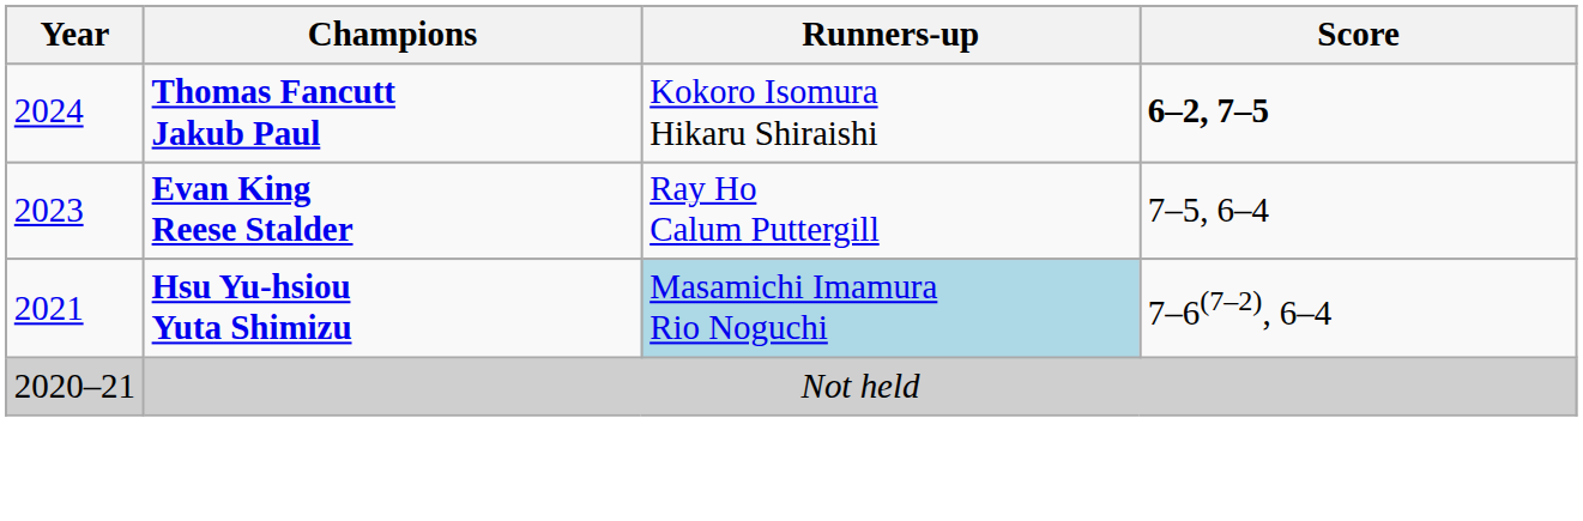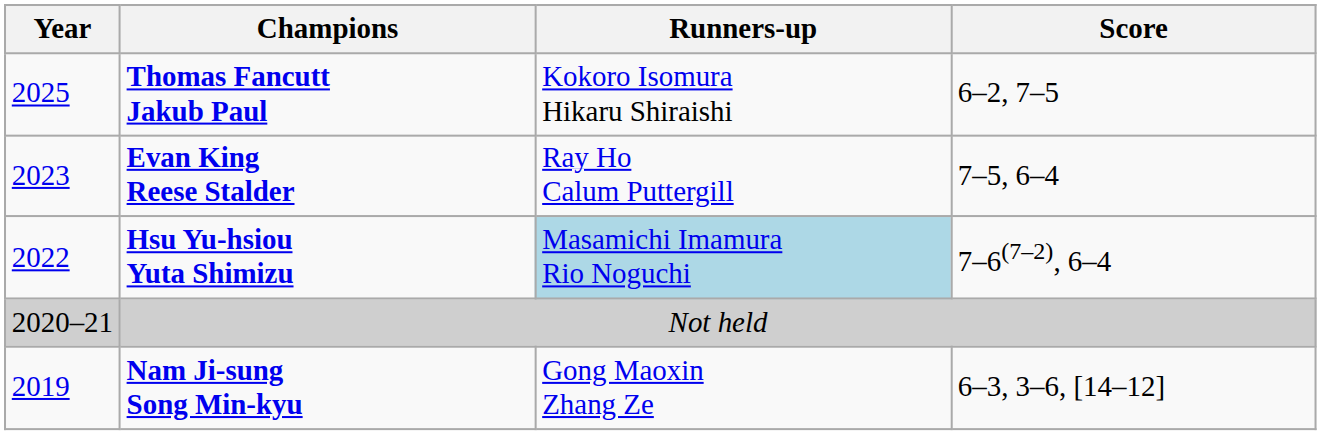Thomas Fancutt Jakub Paul | Year: 2024 -> 2025
Thomas Fancutt Jakub Paul | Score: bold -> normal
Hsu Yu-hsiou Yuta Shimizu | Year: 2021 -> 2022
+ row: 2019 | Nam Ji-sung Song Min-kyu | Gong Maoxin Zhang Ze | 6–3, 3–6, [14–12]
